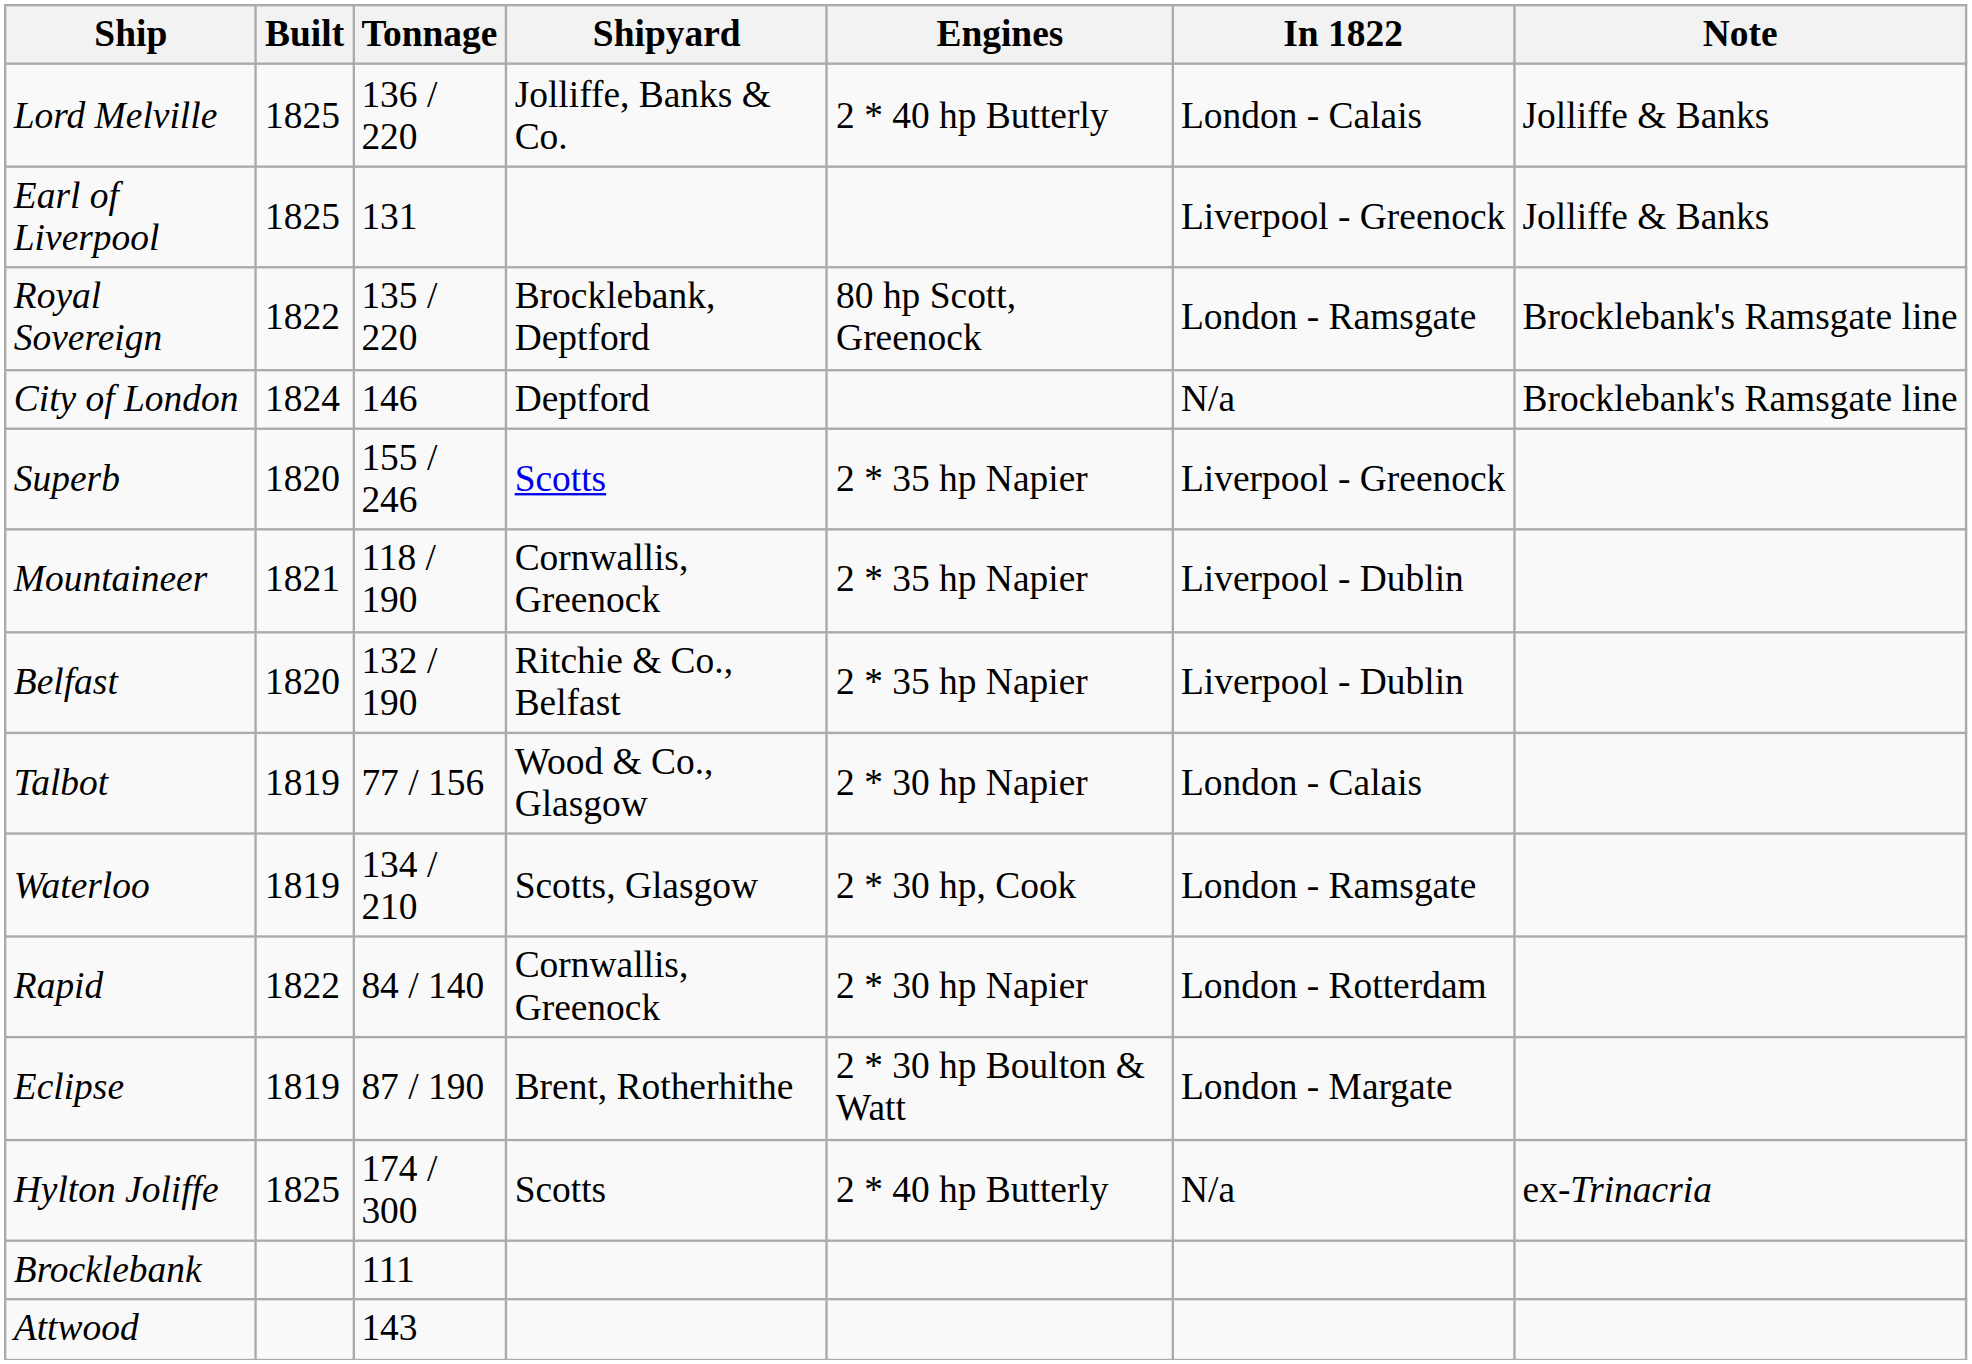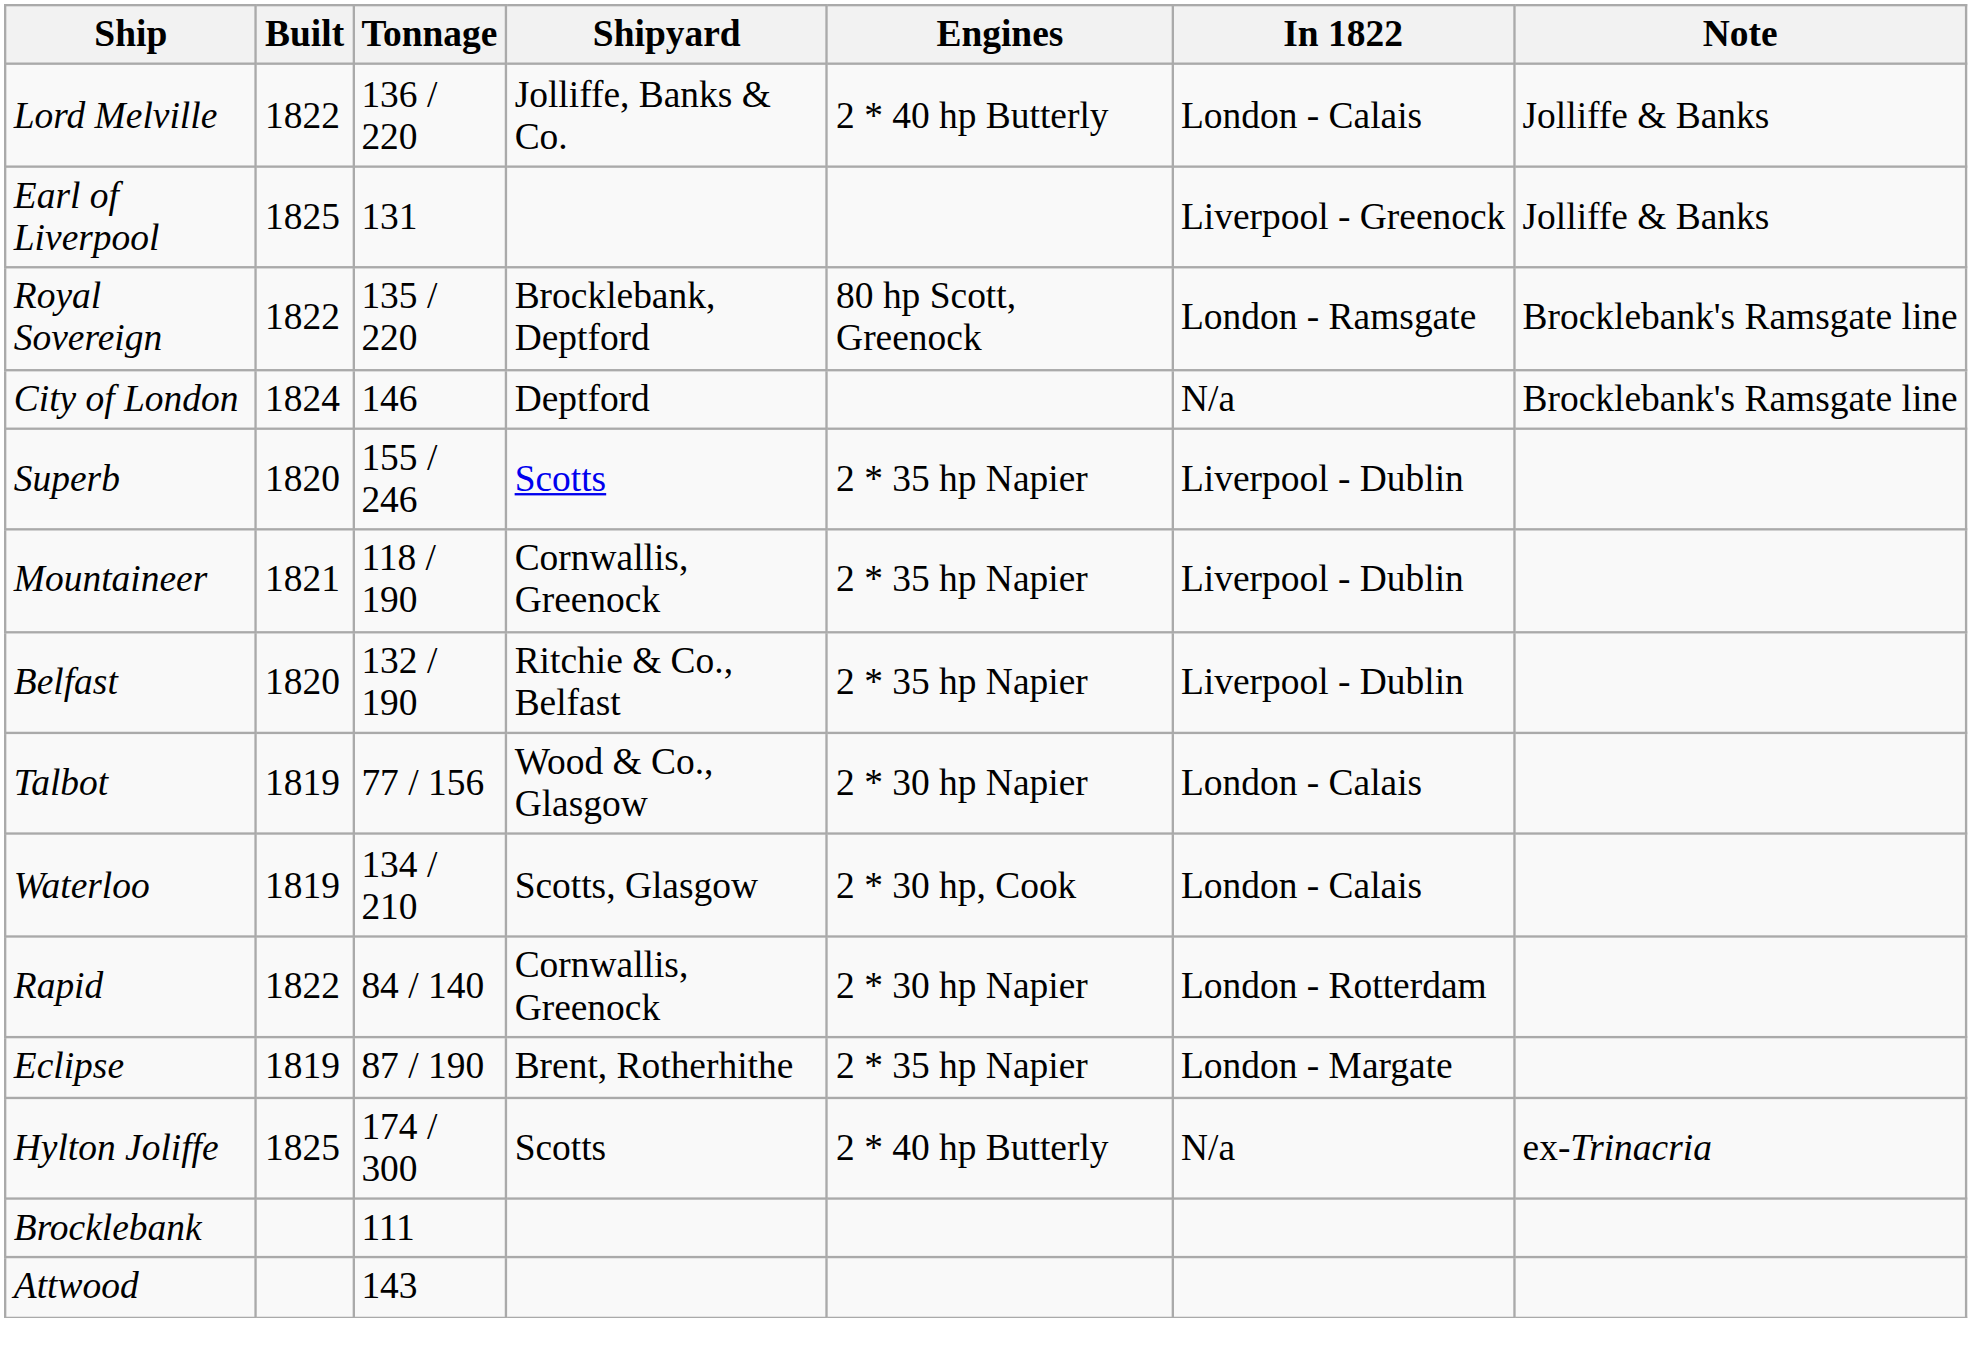Lord Melville | Built: 1825 -> 1822
Superb | In 1822: Liverpool - Greenock -> Liverpool - Dublin
Waterloo | In 1822: London - Ramsgate -> London - Calais
Eclipse | Engines: 2 * 30 hp Boulton & Watt -> 2 * 35 hp Napier
